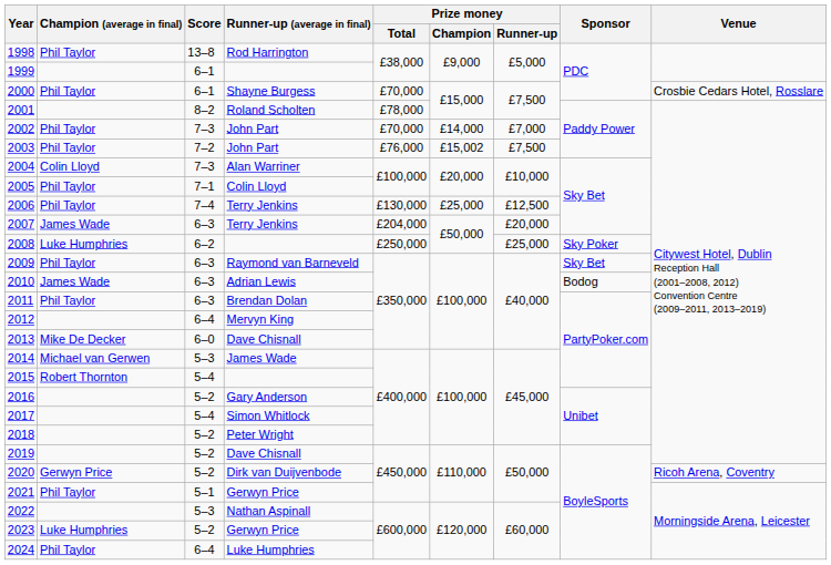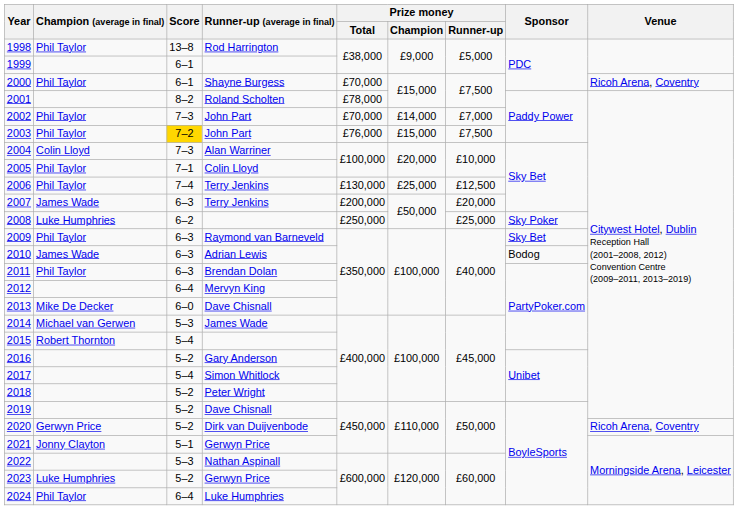2000 | Venue: Crosbie Cedars Hotel, Rosslare -> Ricoh Arena, Coventry
2003 | Score: no background -> gold background
2003 | Prize money / Champion: £15,002 -> £15,000
2007 | Prize money / Total: £204,000 -> £200,000
2021 | Champion (average in final): Phil Taylor -> Jonny Clayton
